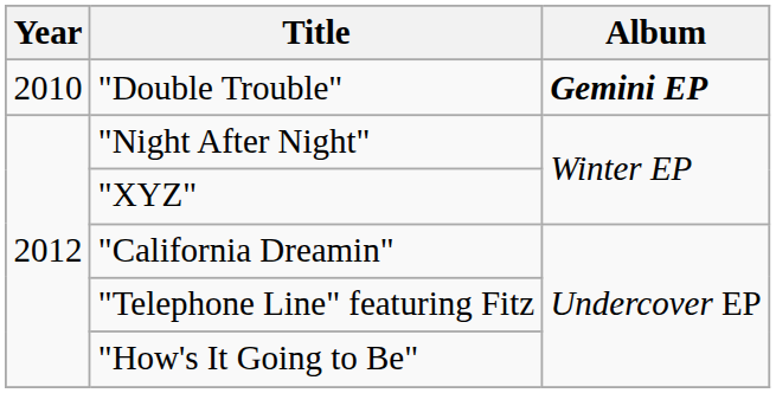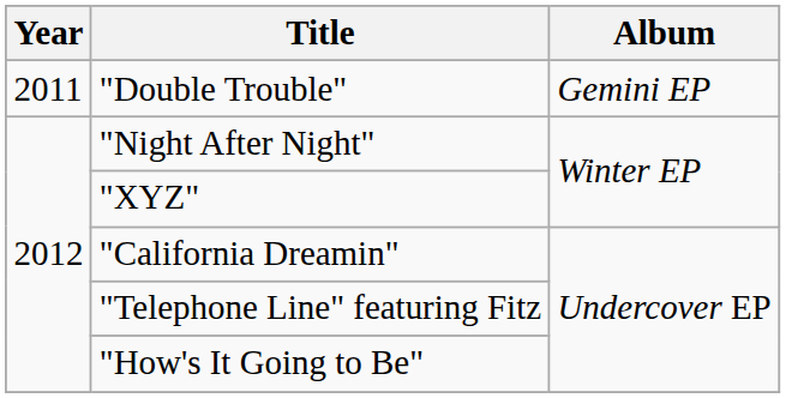"Double Trouble" | Year: 2010 -> 2011
"Double Trouble" | Album: bold -> normal
